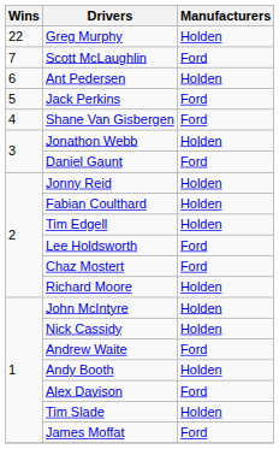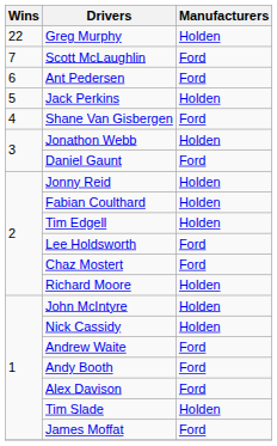Ant Pedersen | Manufacturers: Holden -> Ford
Jack Perkins | Manufacturers: Ford -> Holden
Andy Booth | Manufacturers: Holden -> Ford
